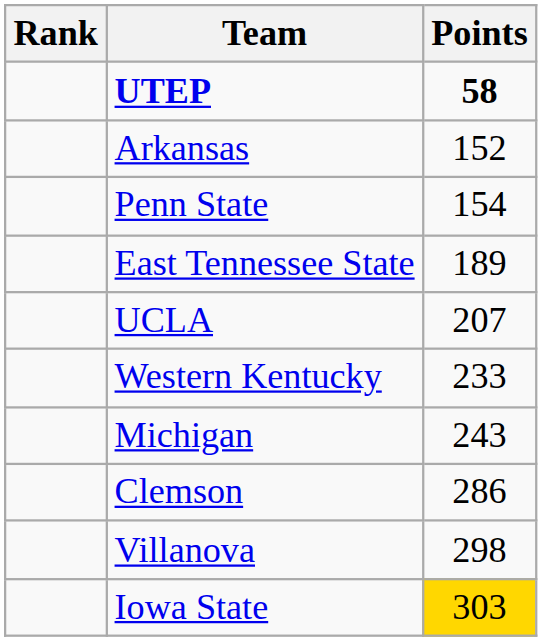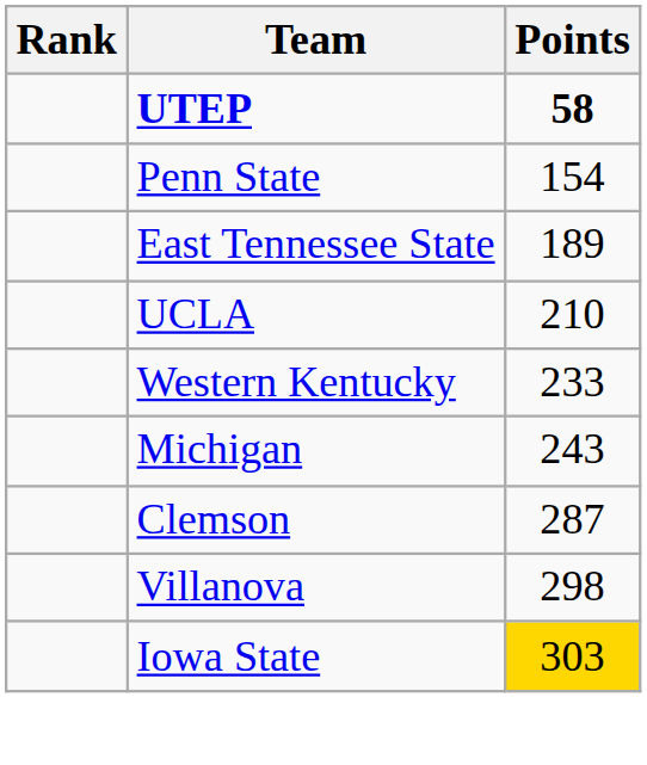- row: Arkansas | 152
UCLA | Points: 207 -> 210
Clemson | Points: 286 -> 287
